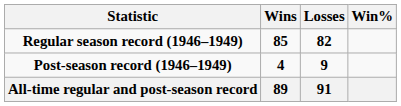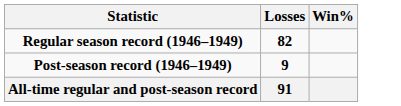- column: Wins | 85 | 4 | 89
